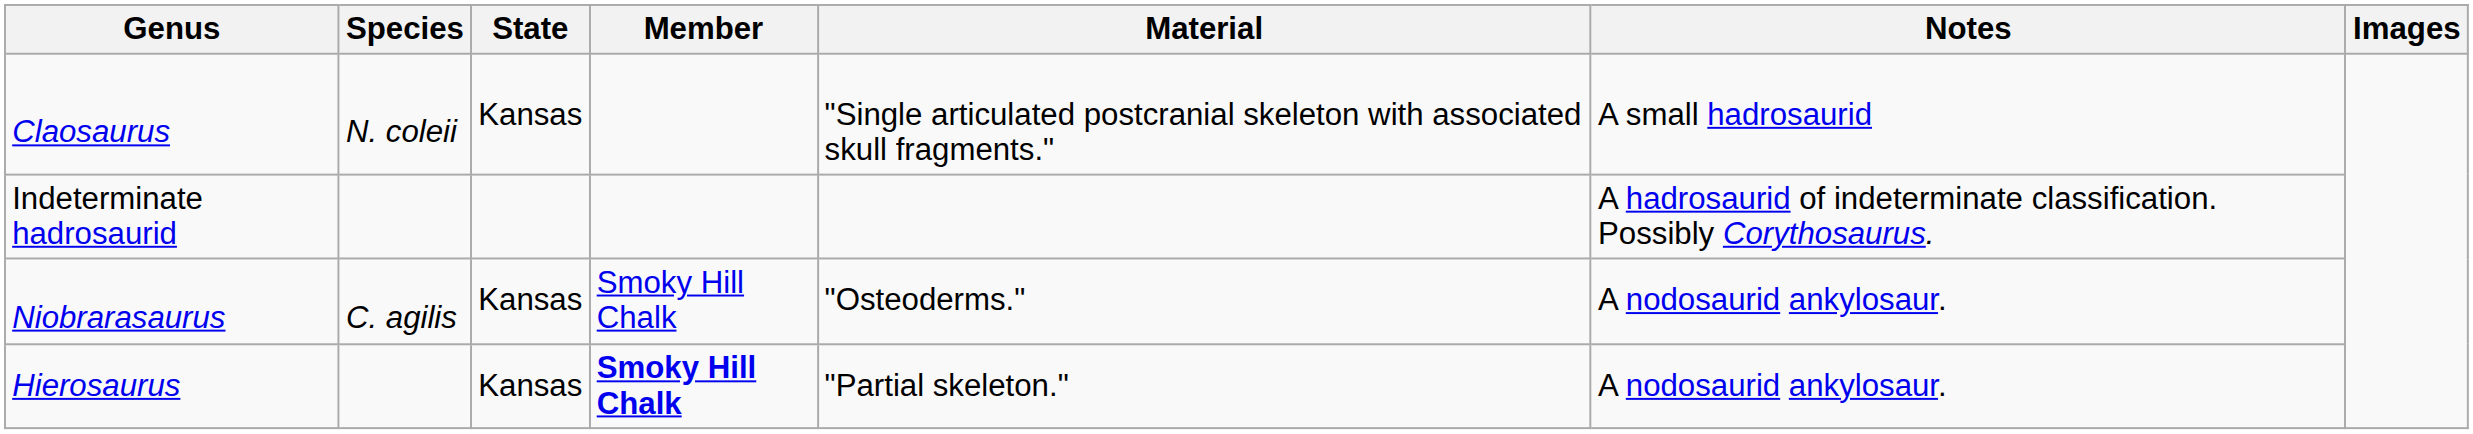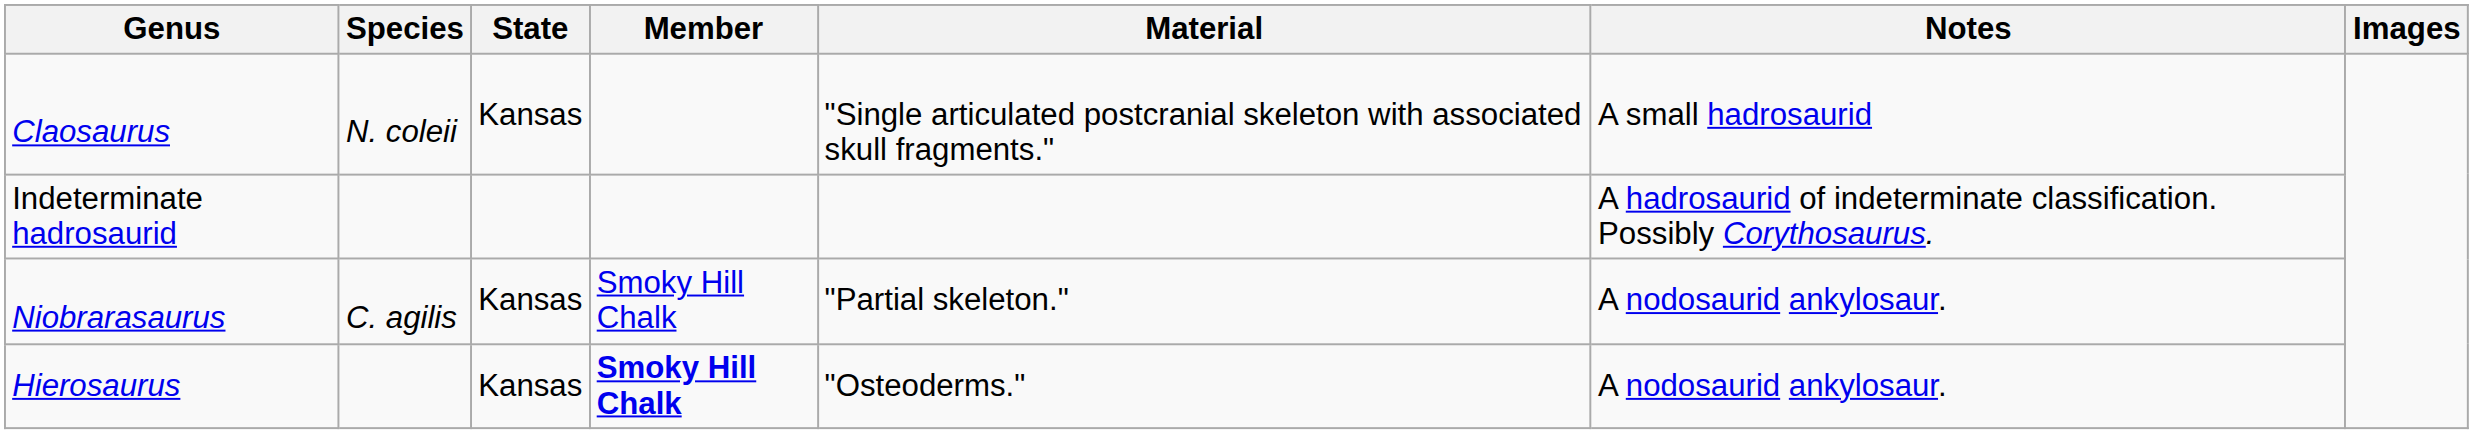Niobrarasaurus | Material: "Osteoderms." -> "Partial skeleton."
Hierosaurus | Material: "Partial skeleton." -> "Osteoderms."
